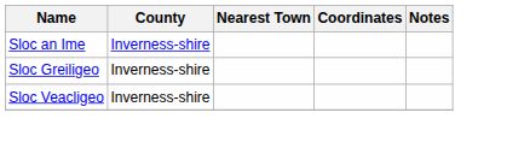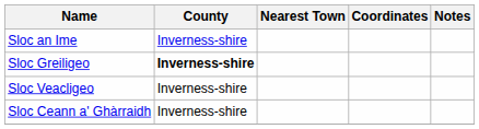Sloc Greiligeo | County: normal -> bold
+ row: Sloc Ceann a' Ghàrraidh | Inverness-shire
